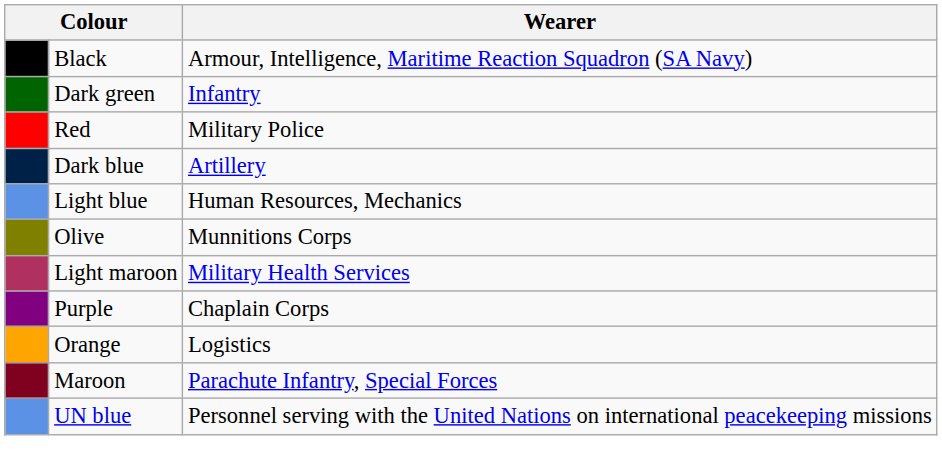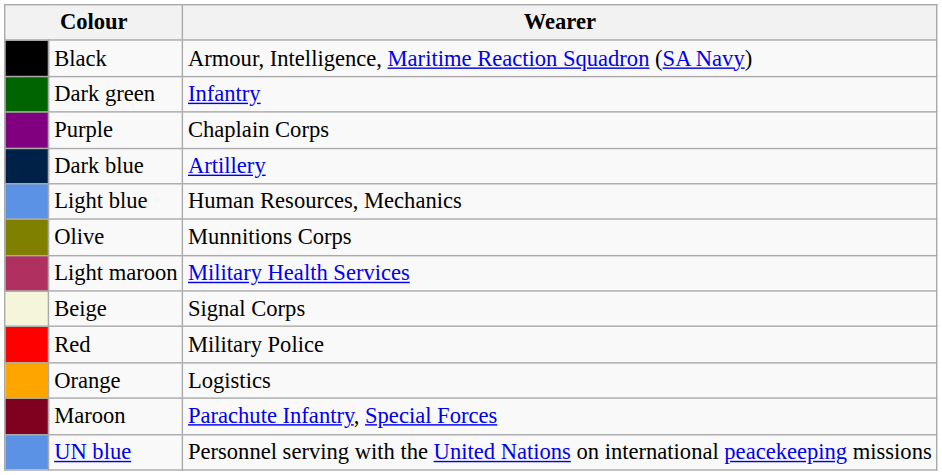rows swapped: Red <-> Purple
+ row: Beige | Signal Corps
